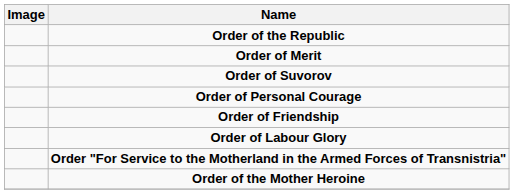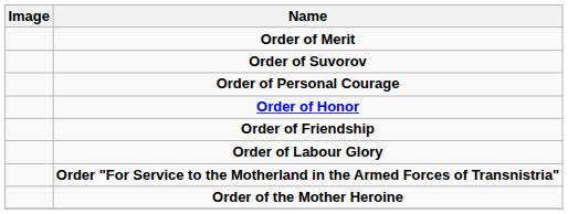- row: Order of the Republic
+ row: Order of Honor
